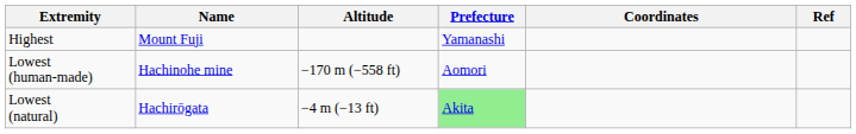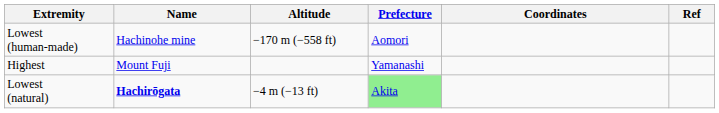rows swapped: Highest <-> Lowest (human-made)
Lowest (natural) | Name: normal -> bold
